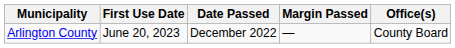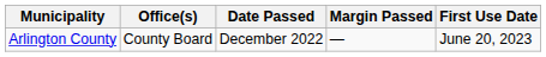columns swapped: Office(s) <-> First Use Date
